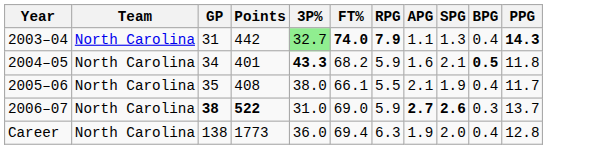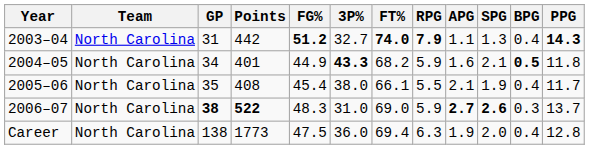+ column: FG% | 51.2 | 44.9 | 45.4 | 48.3 | 47.5
2003–04 | 3P%: lightgreen background -> no background
